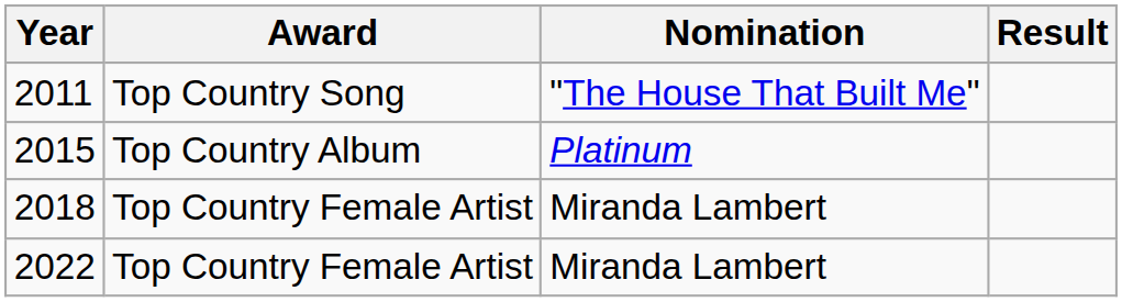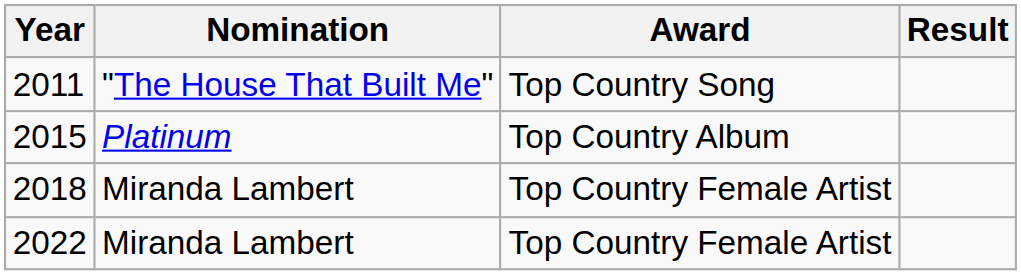columns swapped: Award <-> Nomination
